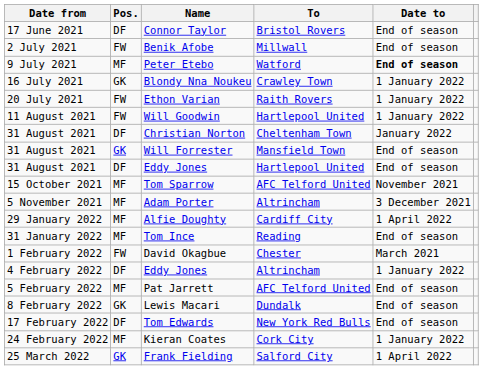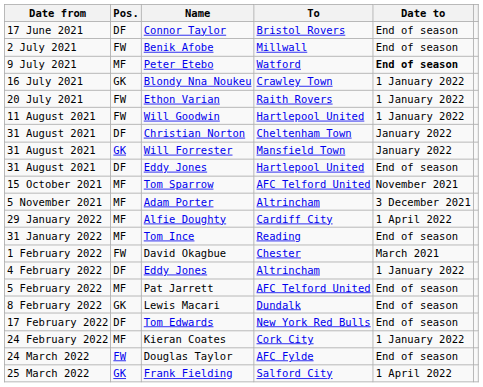Will Forrester | Date to: End of season -> January 2022
+ row: 24 March 2022 | FW | Douglas Taylor | AFC Fylde | End of season
